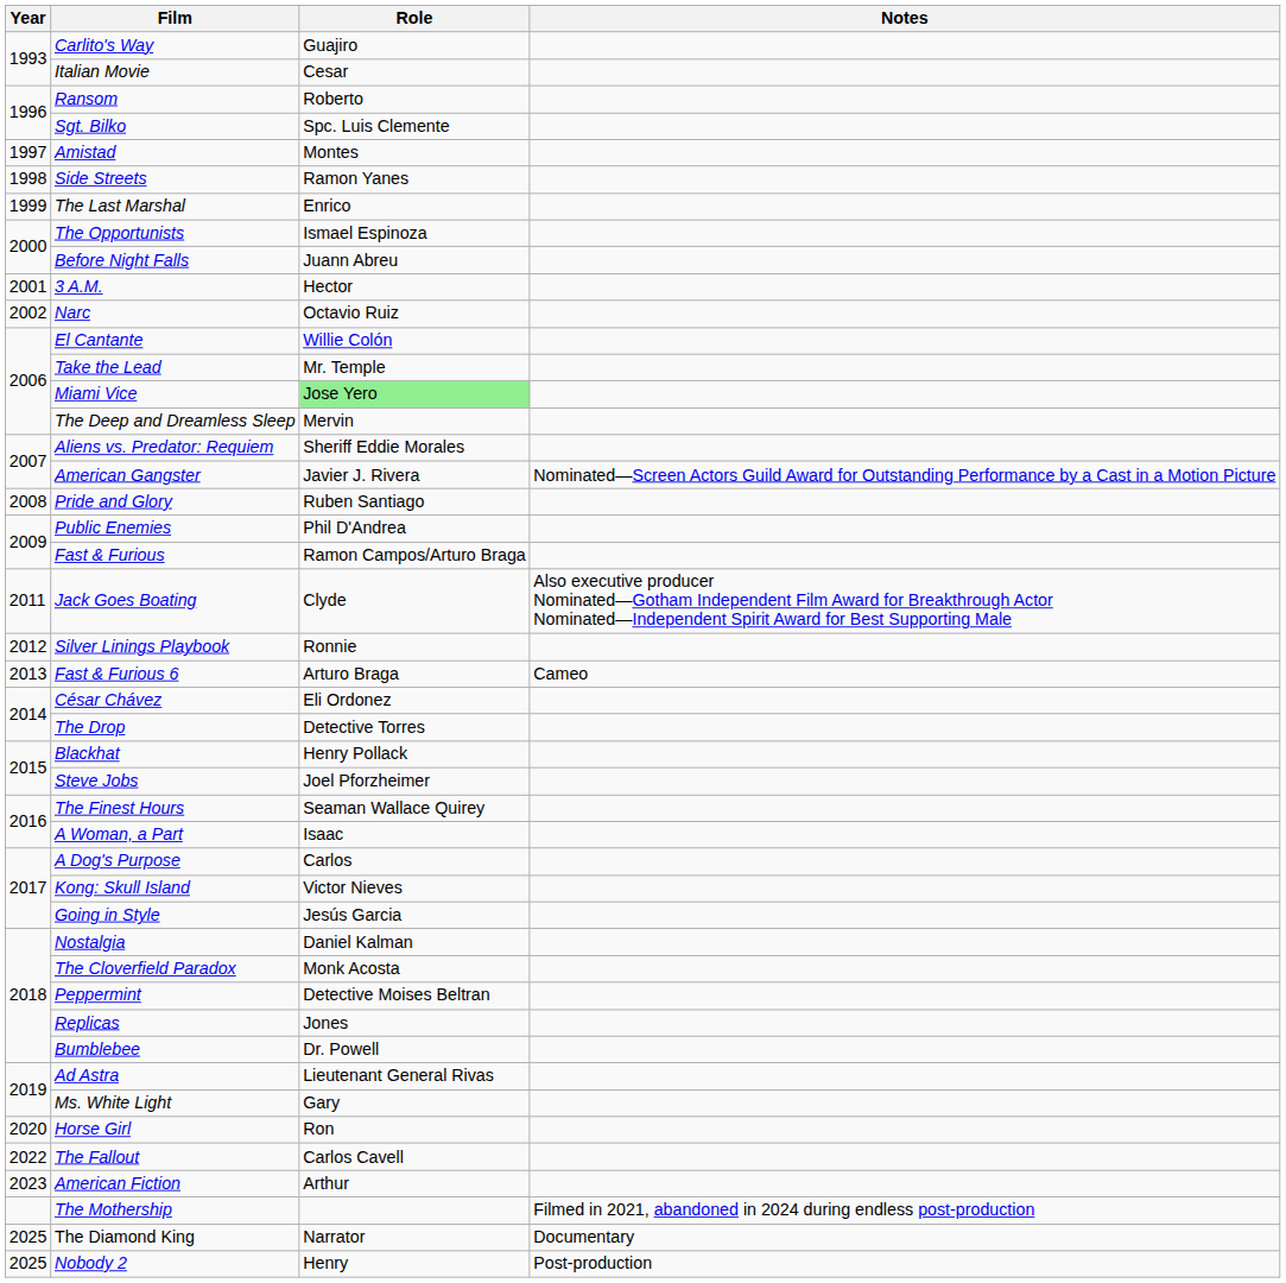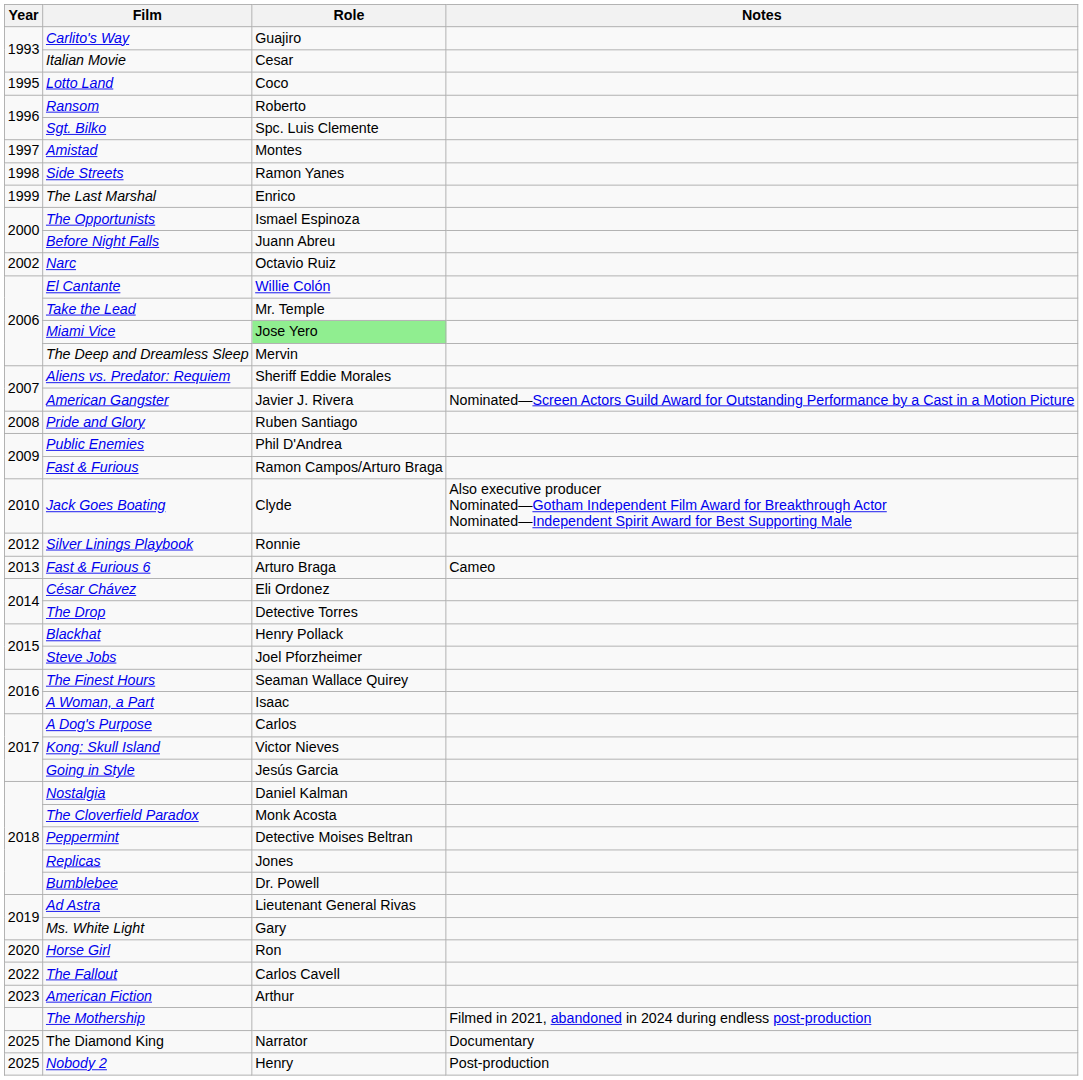+ row: 1995 | Lotto Land | Coco
- row: 2001 | 3 A.M. | Hector
Jack Goes Boating | Year: 2011 -> 2010
